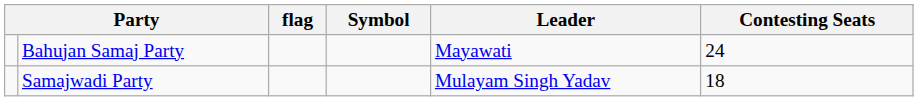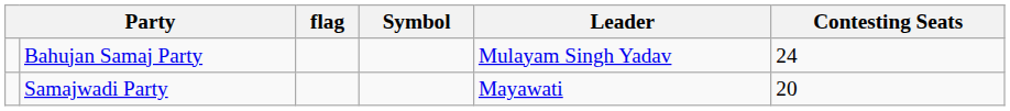Bahujan Samaj Party | Leader: Mayawati -> Mulayam Singh Yadav
Samajwadi Party | Leader: Mulayam Singh Yadav -> Mayawati
Samajwadi Party | Contesting Seats: 18 -> 20
